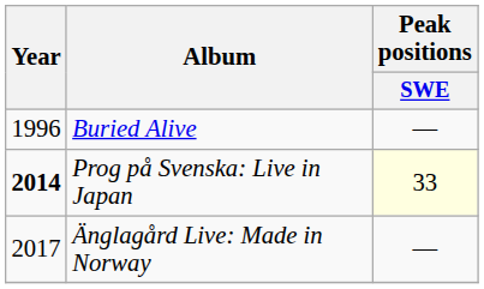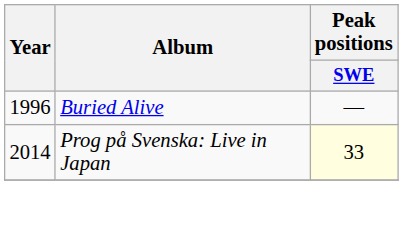Prog på Svenska: Live in Japan | Year: bold -> normal
- row: 2017 | Änglagård Live: Made in Norway | —
